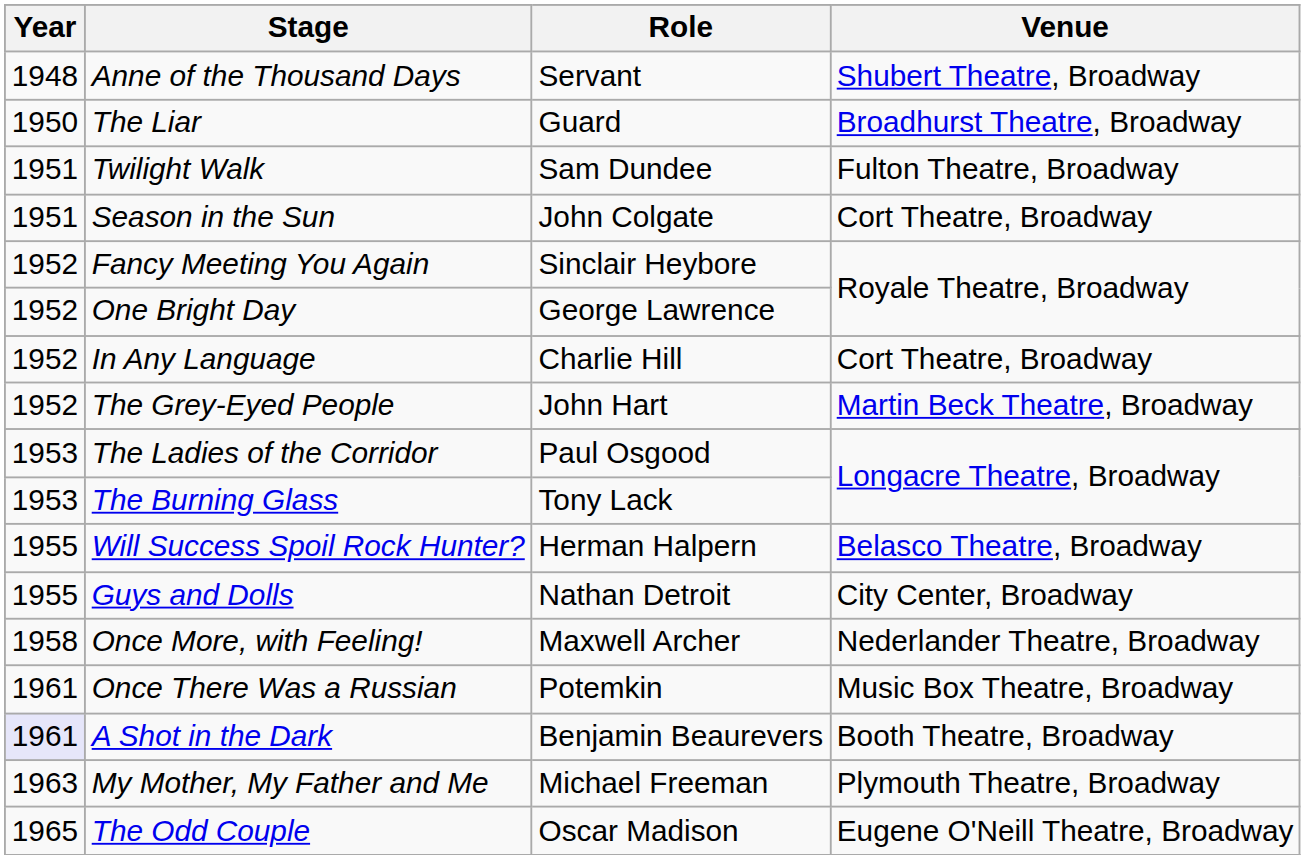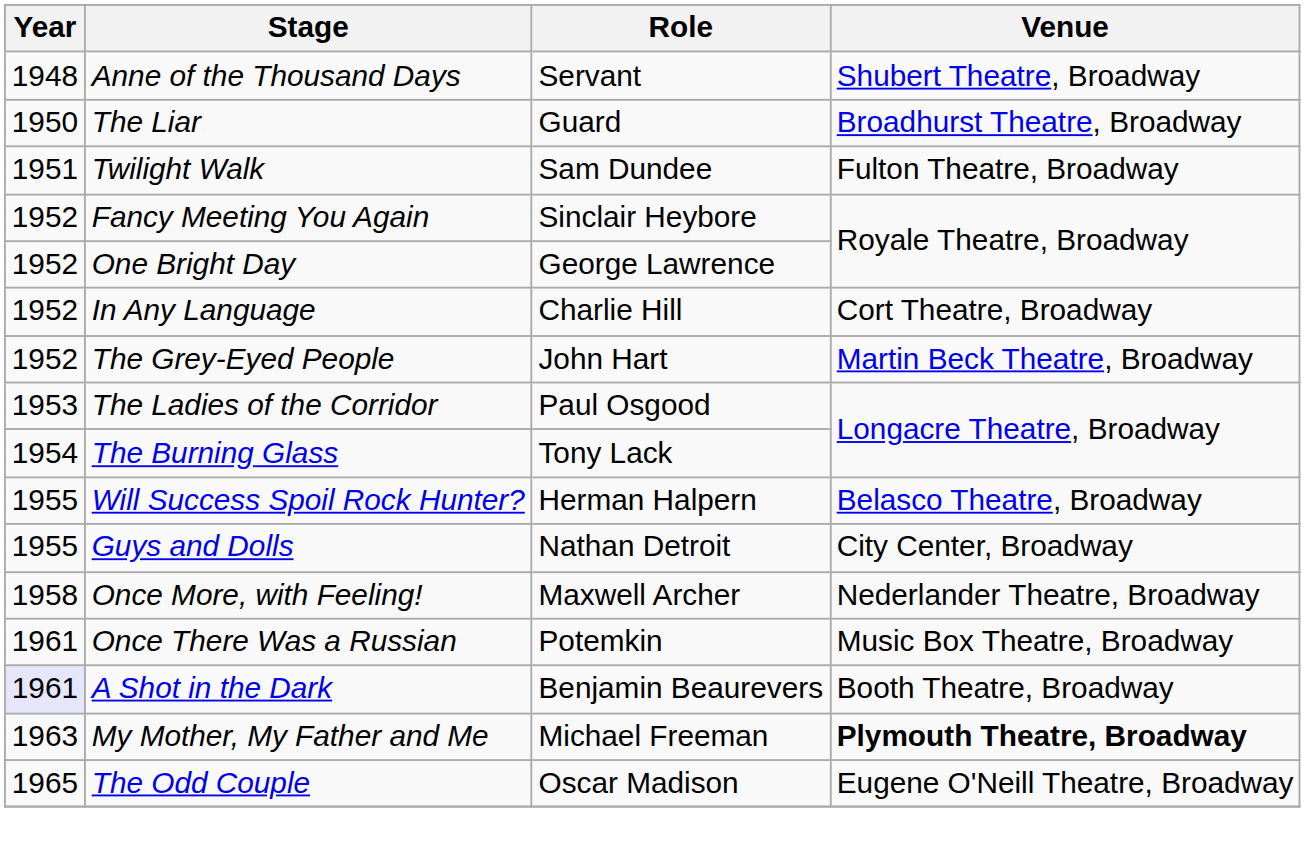- row: 1951 | Season in the Sun | John Colgate | Cort Theatre, Broadway
The Burning Glass | Year: 1953 -> 1954
My Mother, My Father and Me | Venue: normal -> bold
